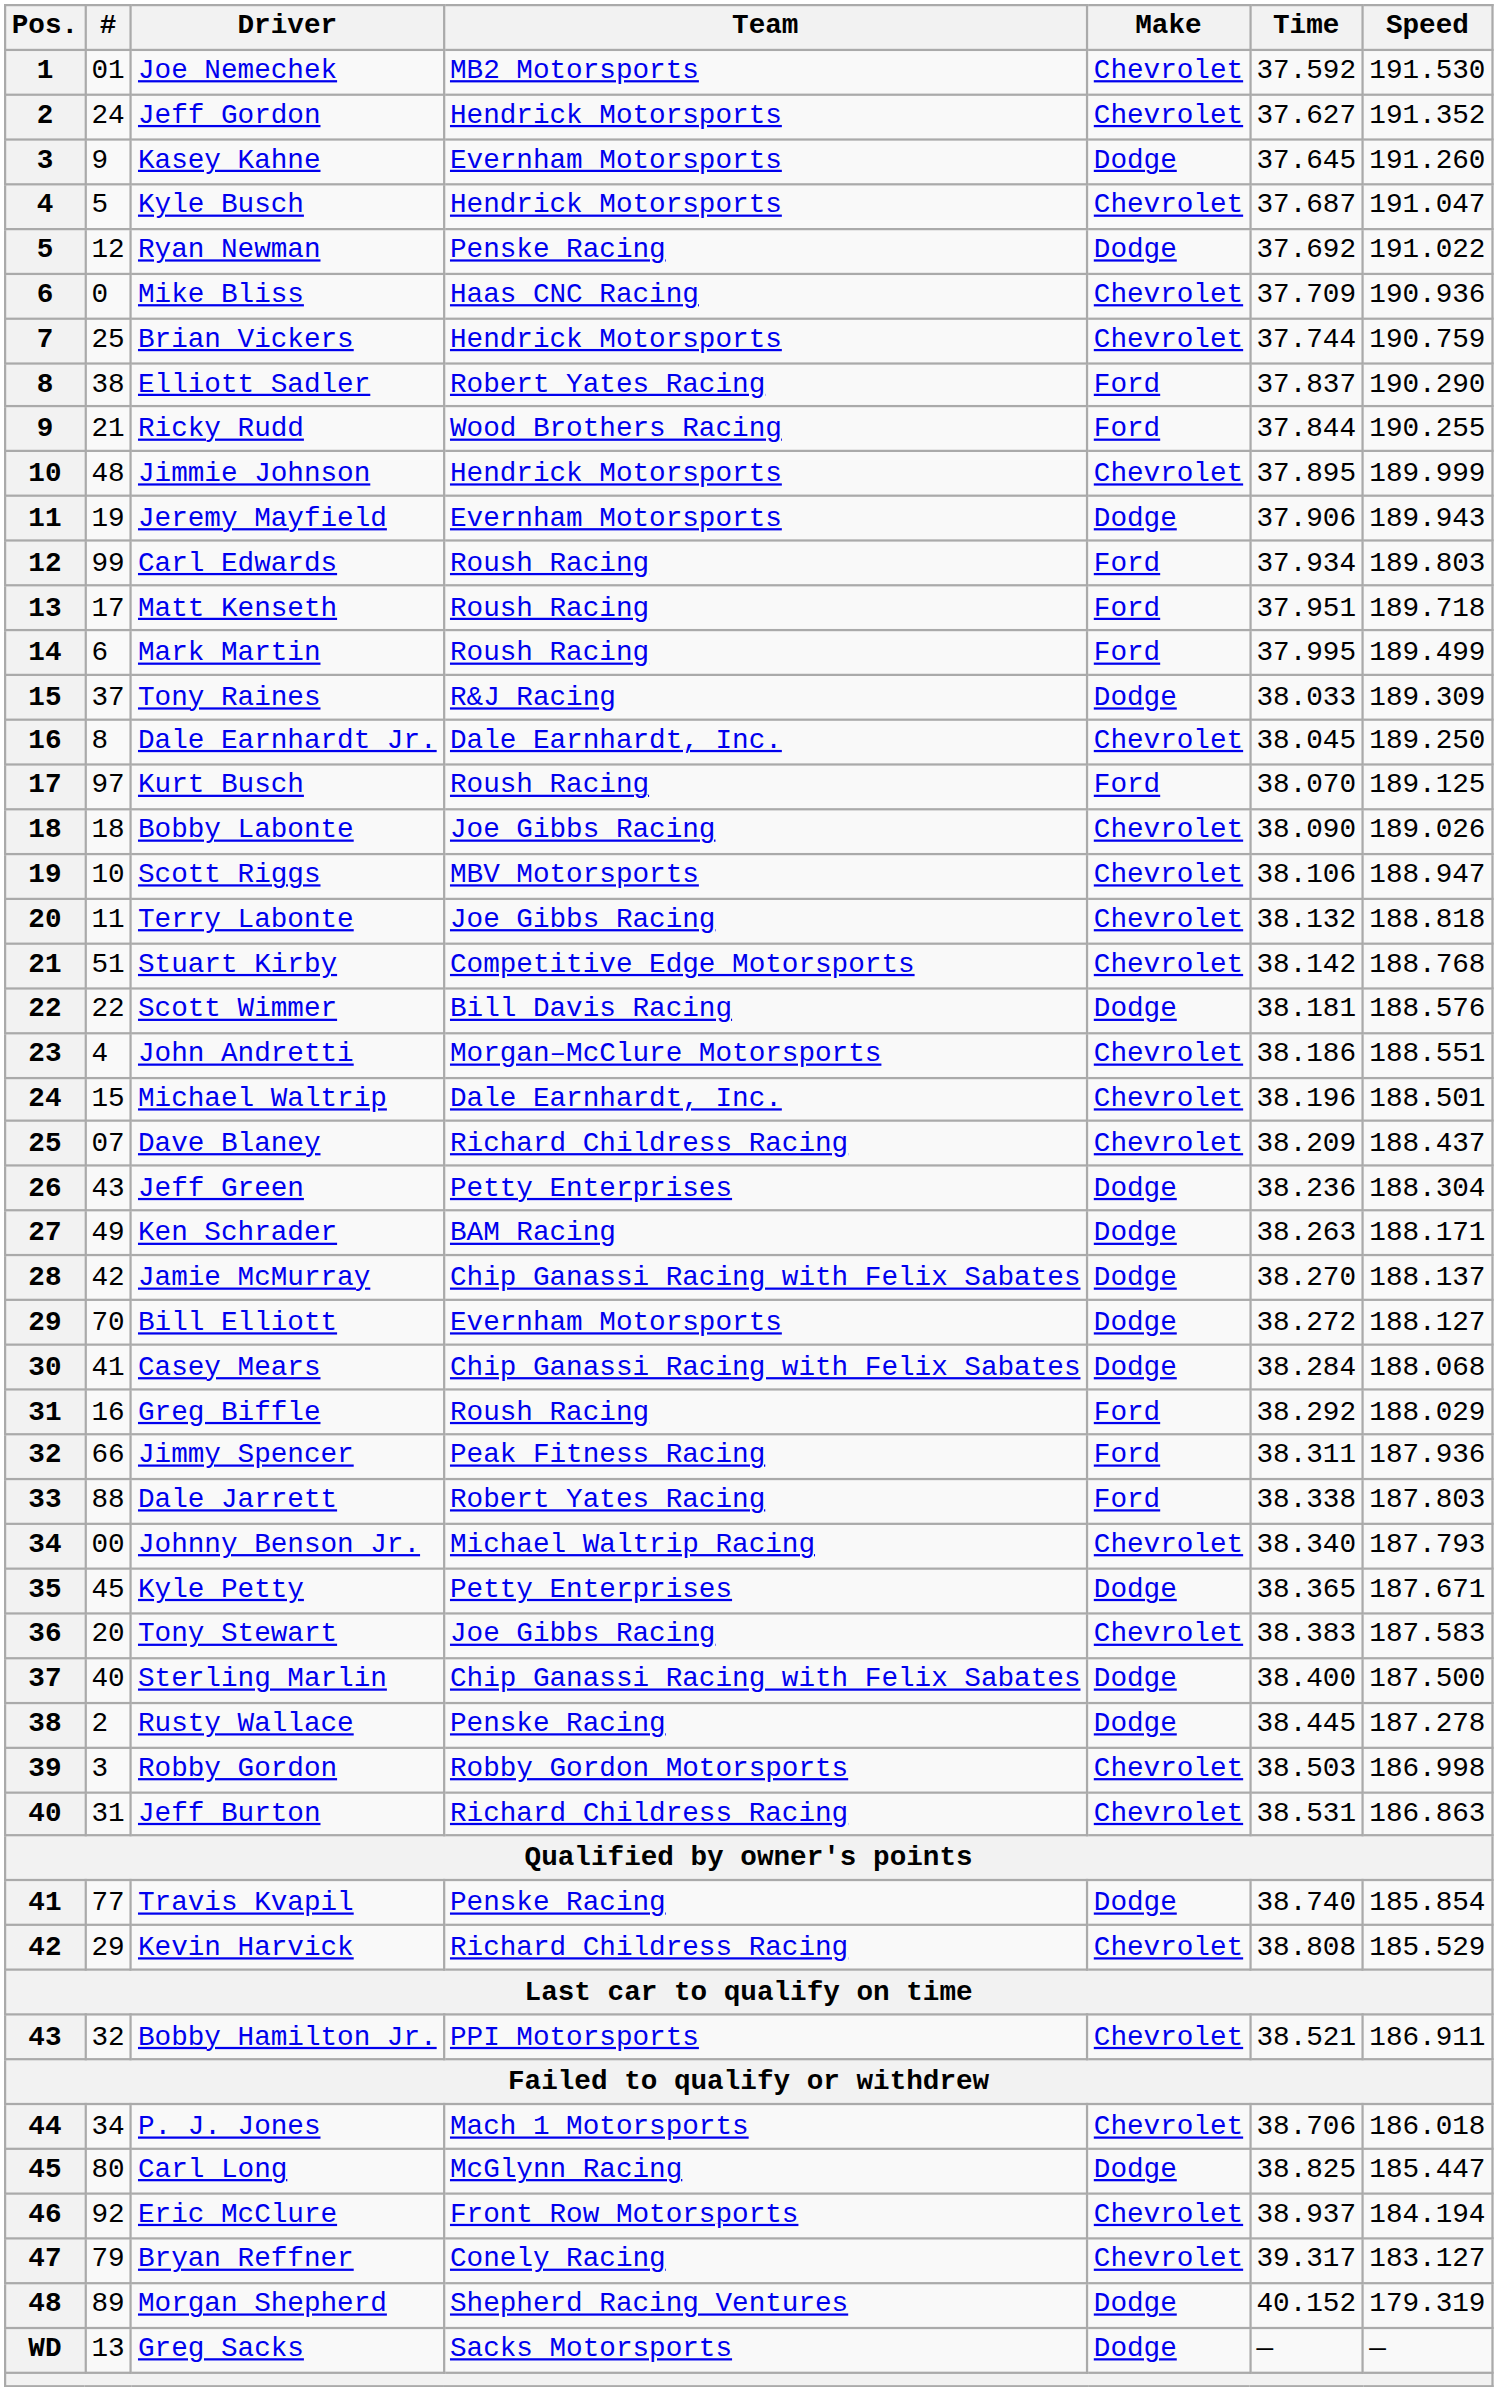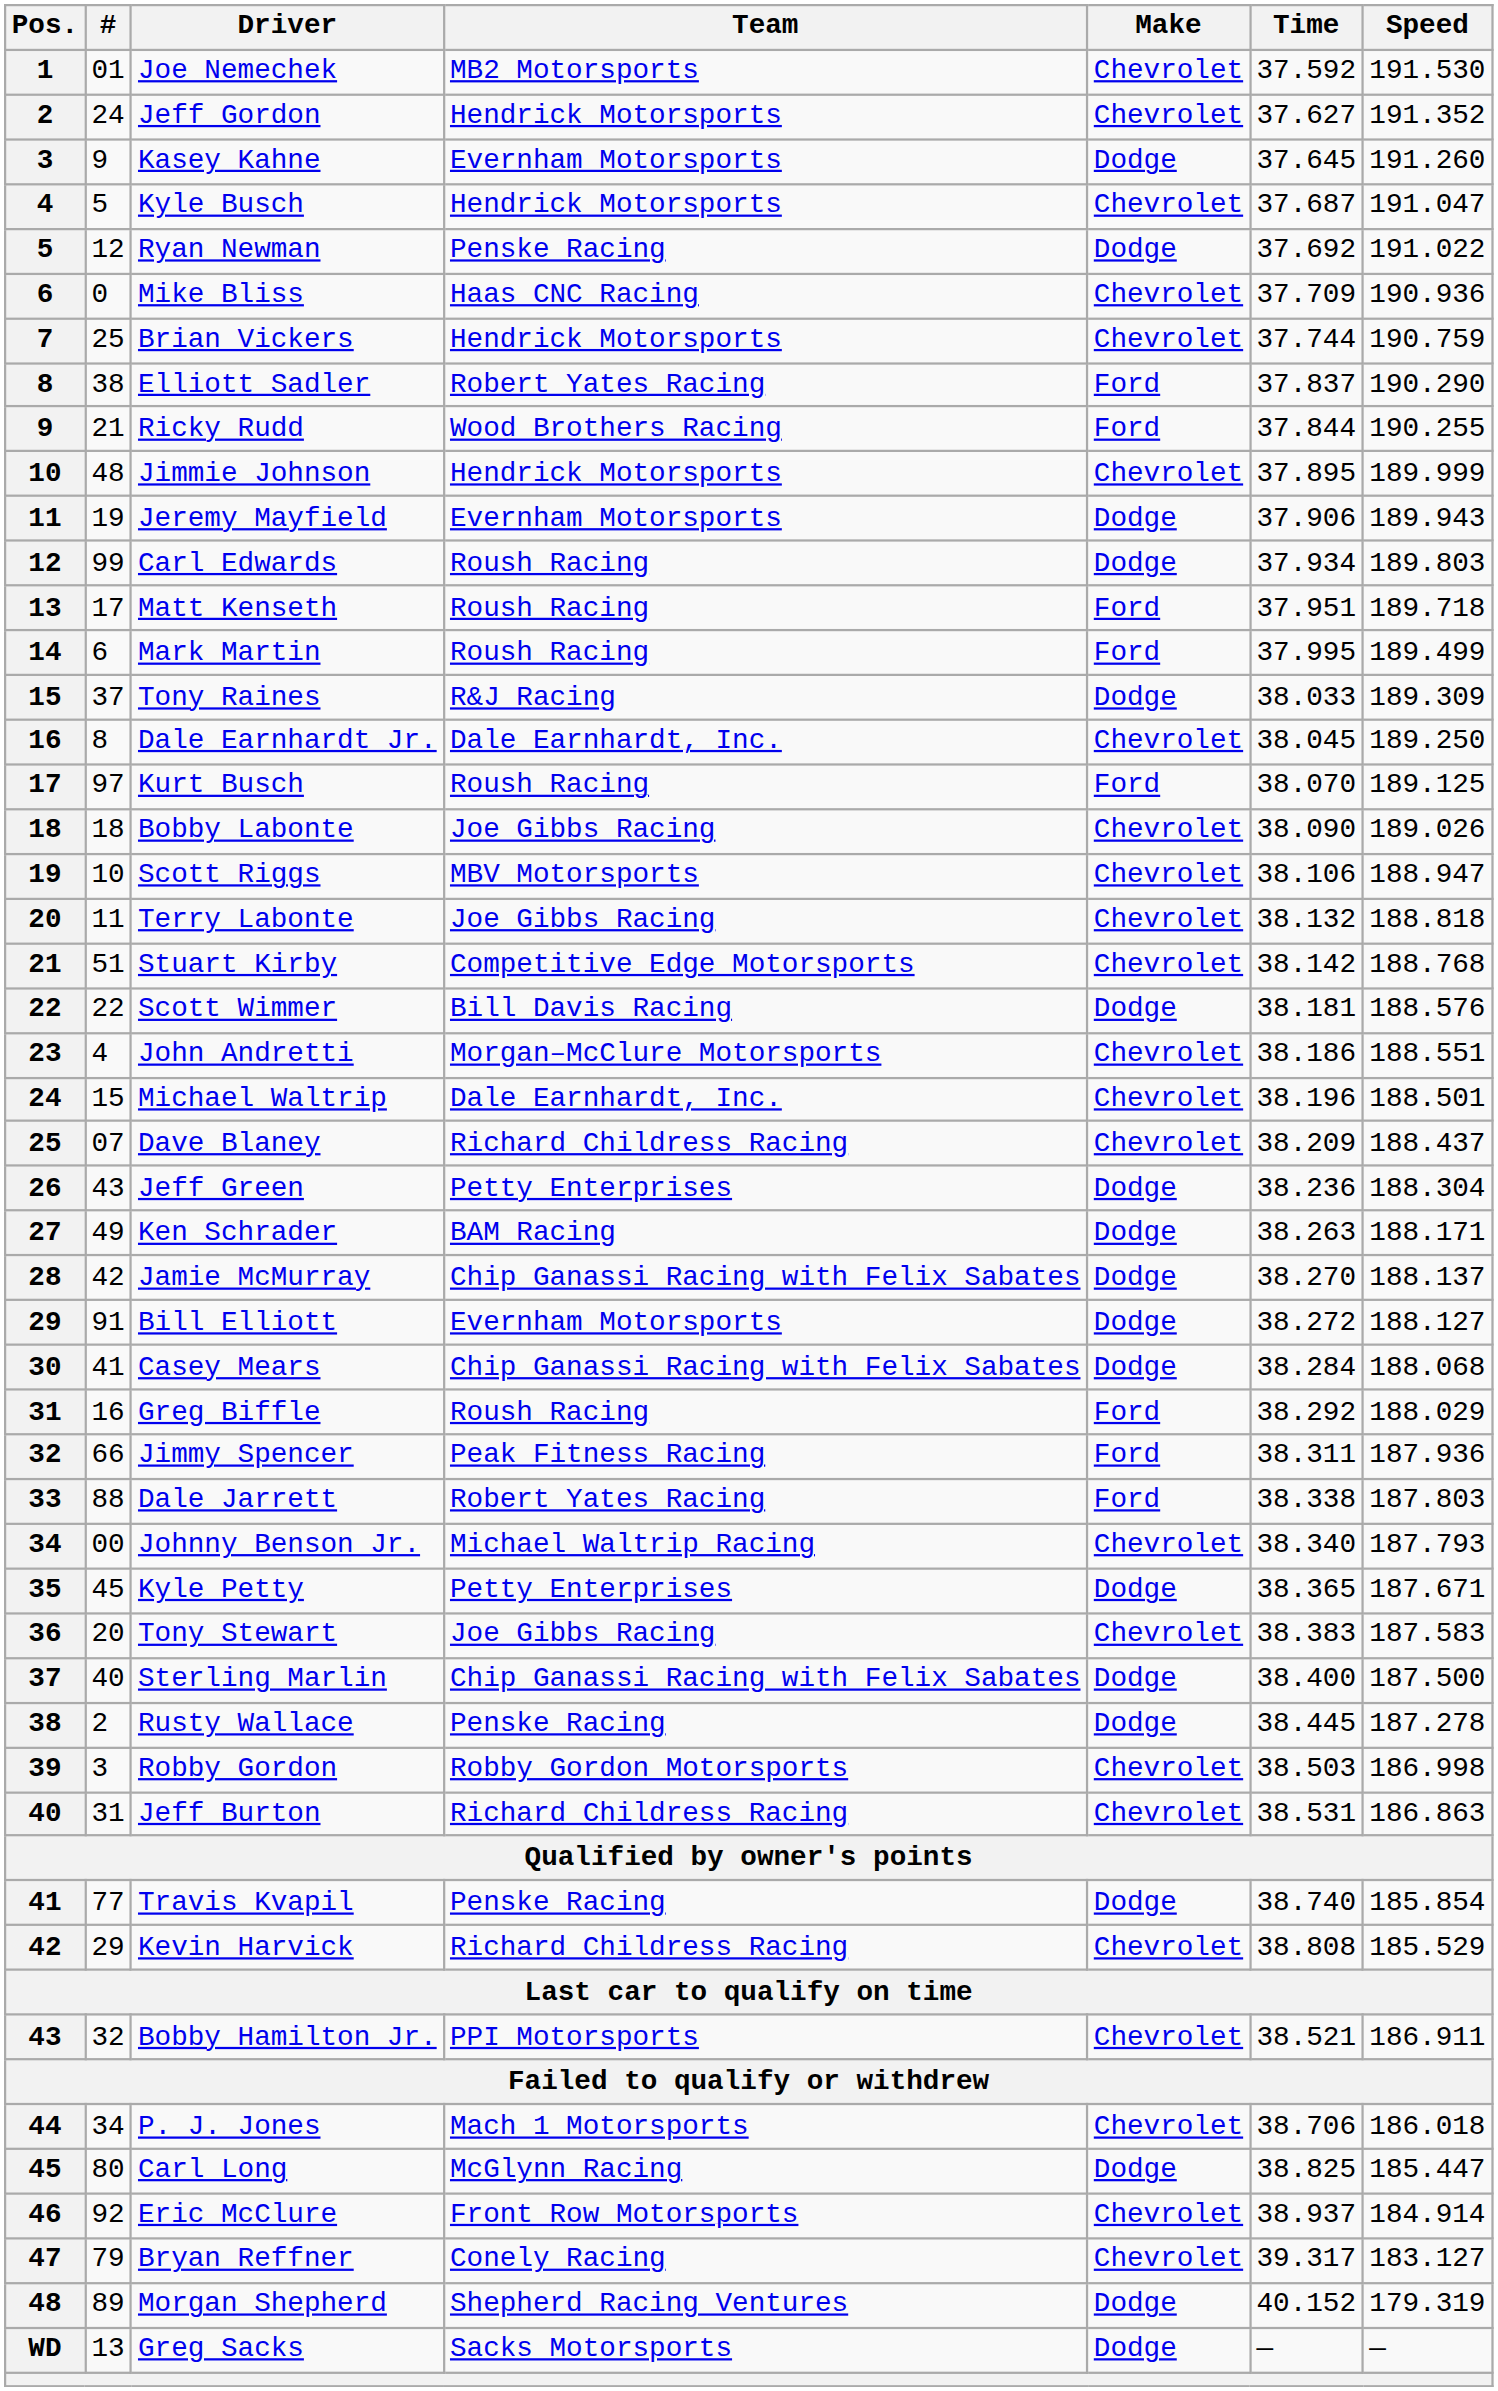Carl Edwards | Make: Ford -> Dodge
Bill Elliott | #: 70 -> 91
Eric McClure | Speed: 184.194 -> 184.914
